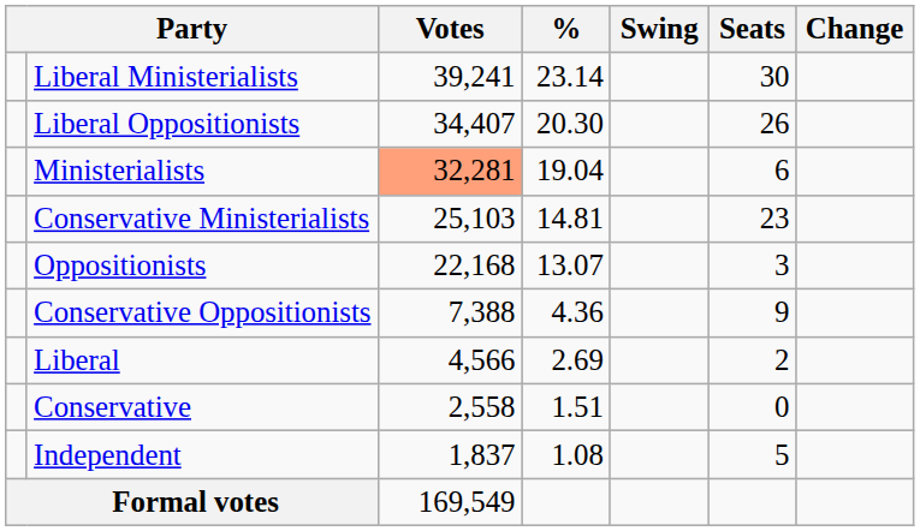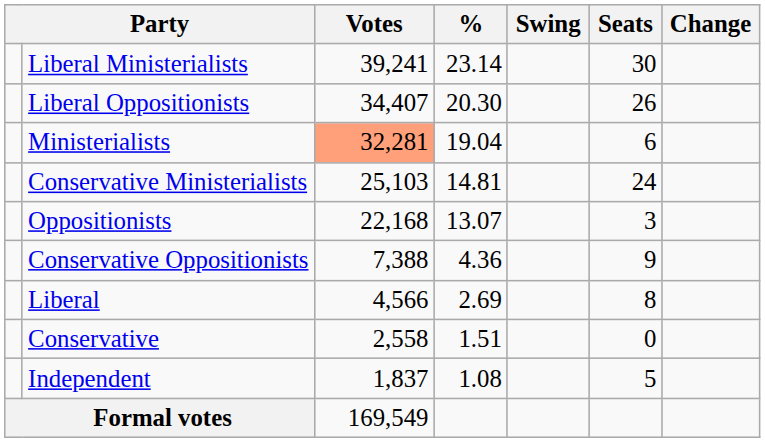Conservative Ministerialists | Seats: 23 -> 24
Liberal | Seats: 2 -> 8
